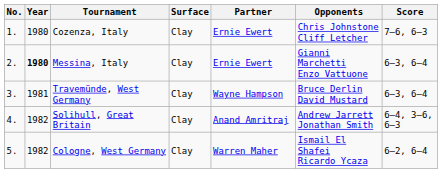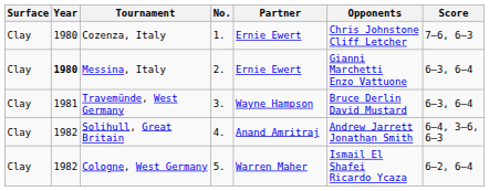columns swapped: No. <-> Surface
